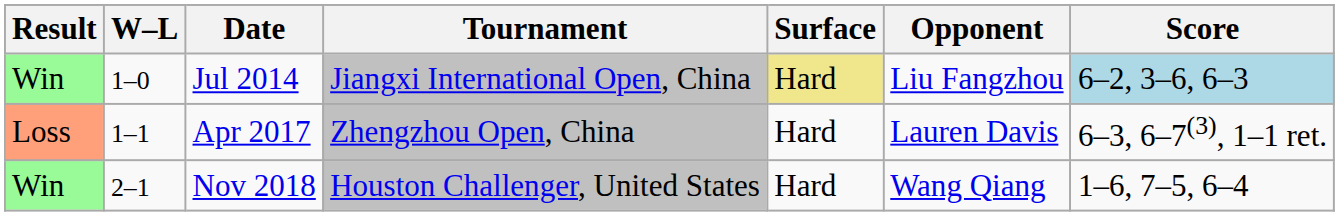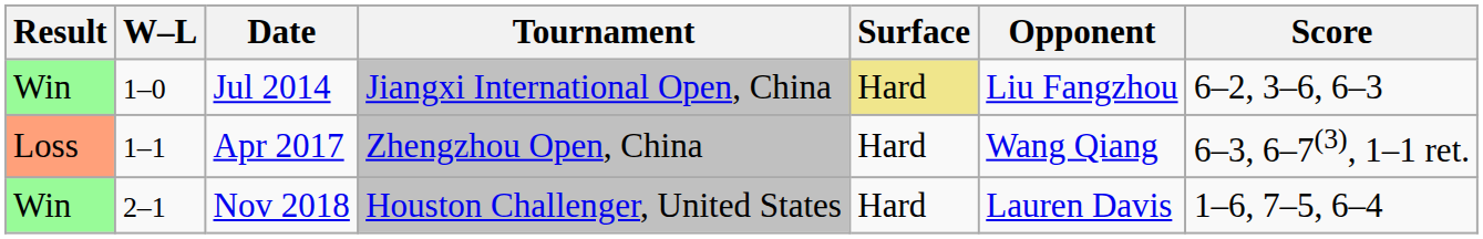Jul 2014 | Score: lightblue background -> no background
Apr 2017 | Opponent: Lauren Davis -> Wang Qiang
Nov 2018 | Opponent: Wang Qiang -> Lauren Davis
